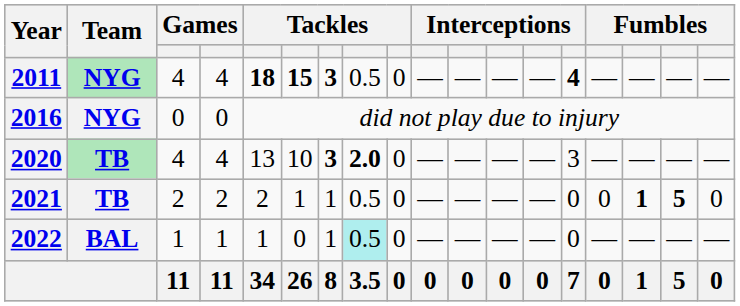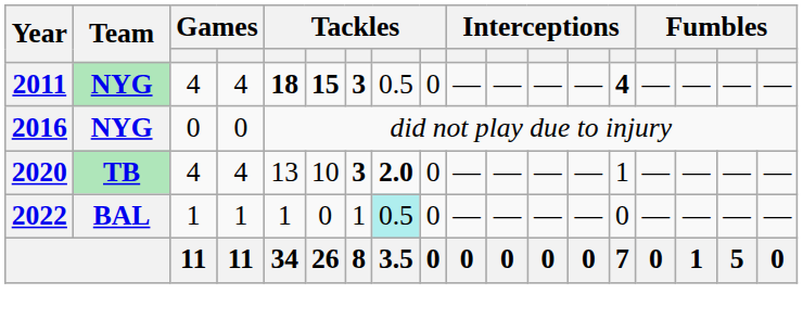2020 | column 14: 3 -> 1
- row: 2021 | TB | 2 | 2 | 2 | 1 | 1 | 0.5 | 0 | — | — | — | — | 0 | 0 | 1 | 5 | 0
